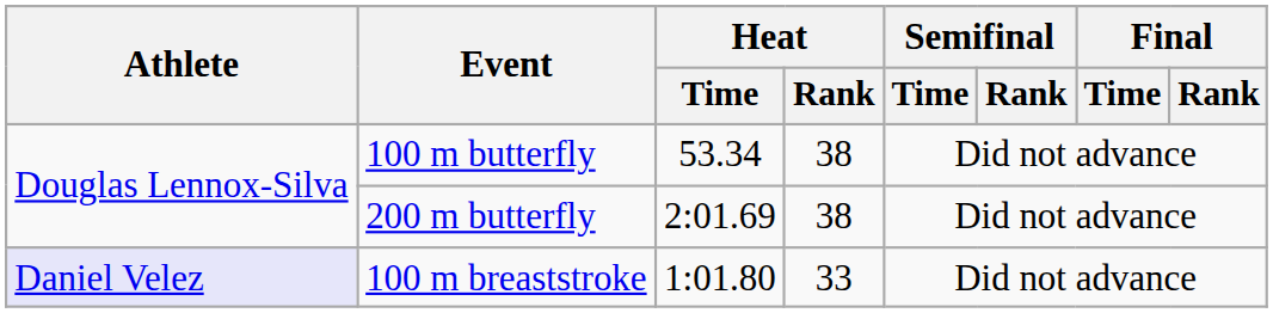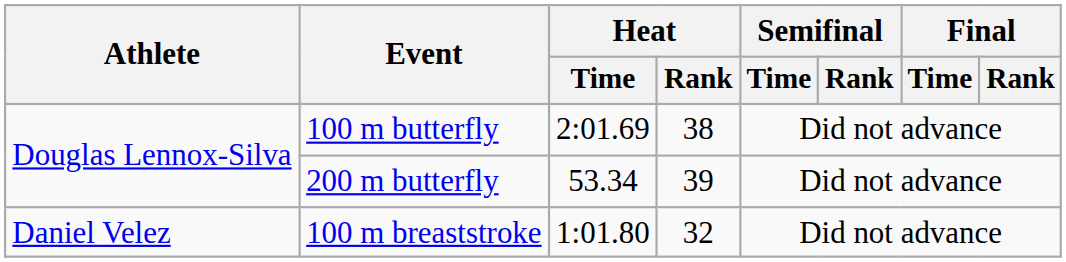100 m butterfly | Heat / Time: 53.34 -> 2:01.69
200 m butterfly | Heat / Time: 2:01.69 -> 53.34
200 m butterfly | Heat / Rank: 38 -> 39
100 m breaststroke | Athlete: lavender background -> no background
100 m breaststroke | Heat / Rank: 33 -> 32
